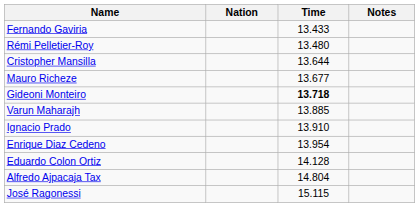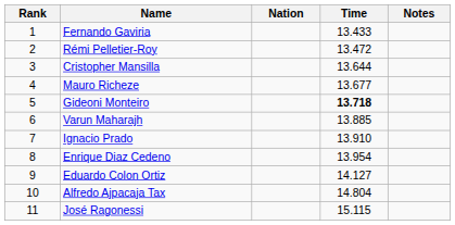+ column: Rank | 1 | 2 | 3 | 4 | 5 | 6 | 7 | 8 | 9 | 10 | 11
Rémi Pelletier-Roy | Time: 13.480 -> 13.472
Eduardo Colon Ortiz | Time: 14.128 -> 14.127
